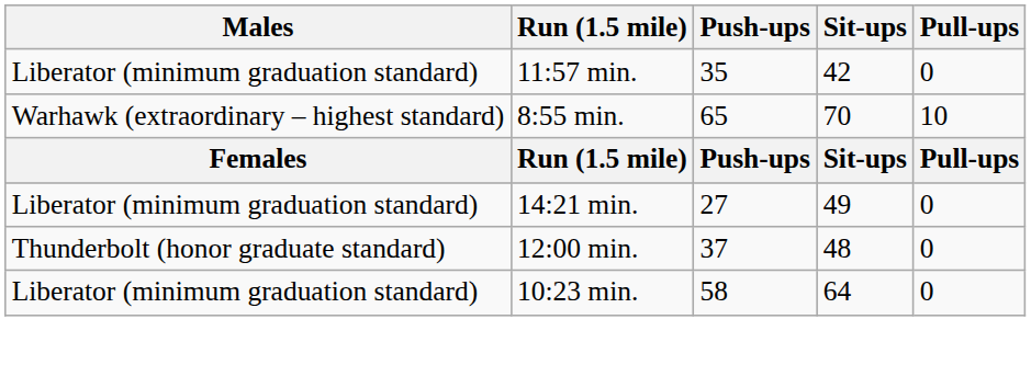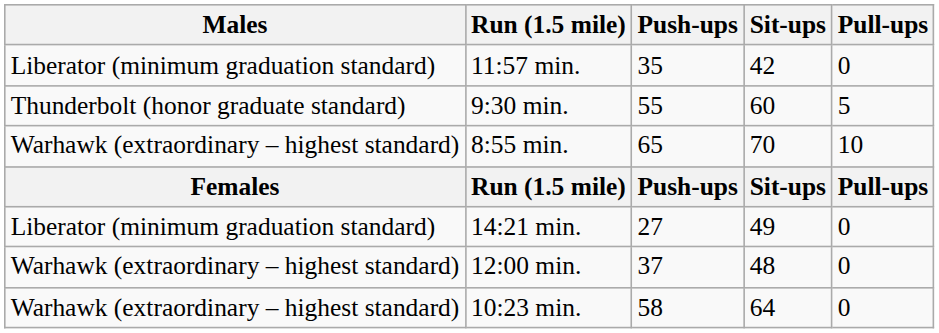+ row: Thunderbolt (honor graduate standard) | 9:30 min. | 55 | 60 | 5
12:00 min. | Males: Thunderbolt (honor graduate standard) -> Warhawk (extraordinary – highest standard)
10:23 min. | Males: Liberator (minimum graduation standard) -> Warhawk (extraordinary – highest standard)
